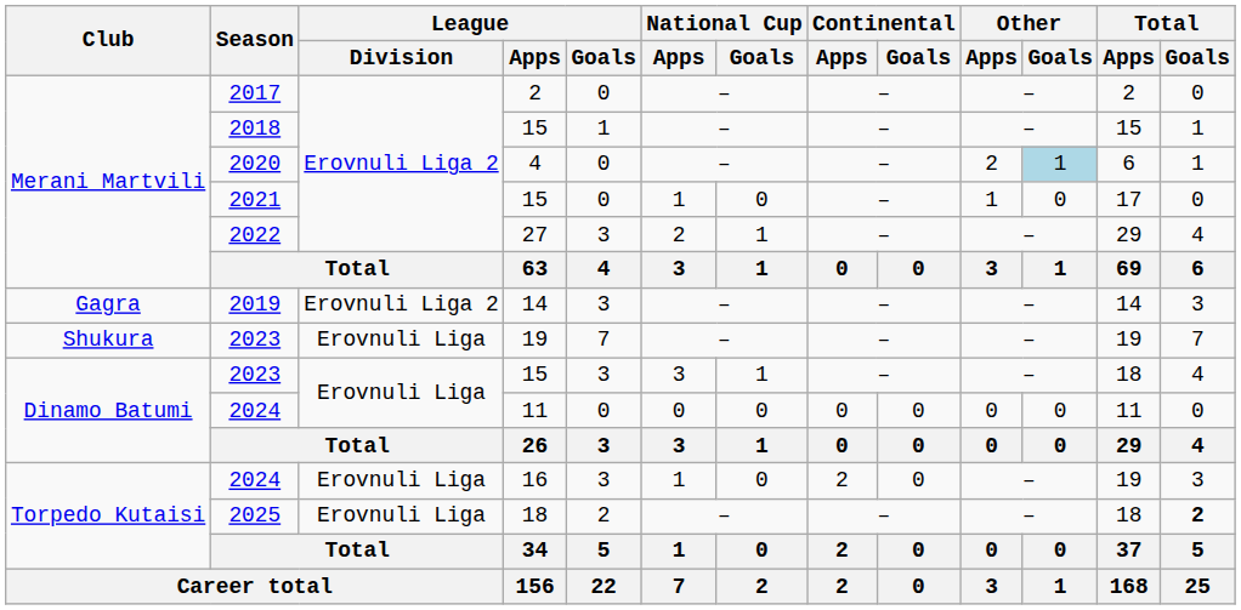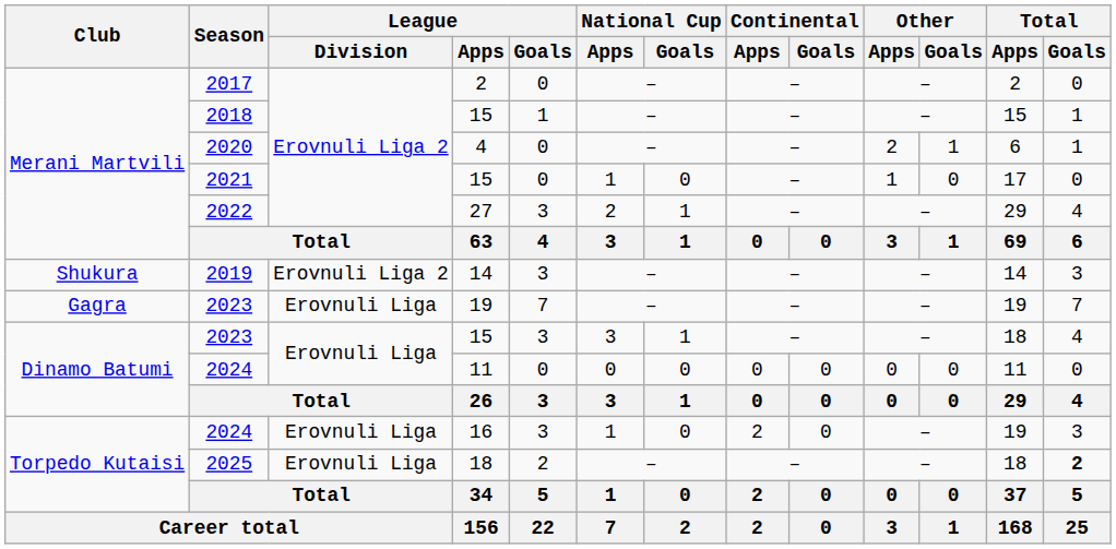2020 | Other / Goals: lightblue background -> no background
2019 | Club: Gagra -> Shukura
2023 / 19 | Club: Shukura -> Gagra
